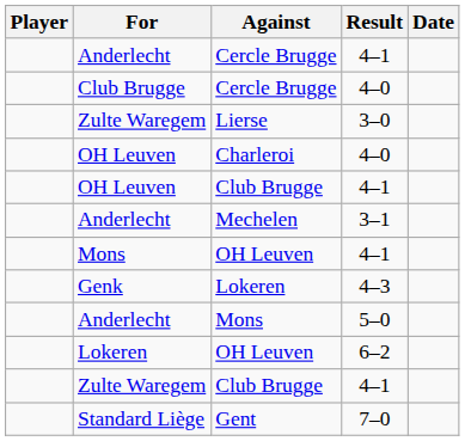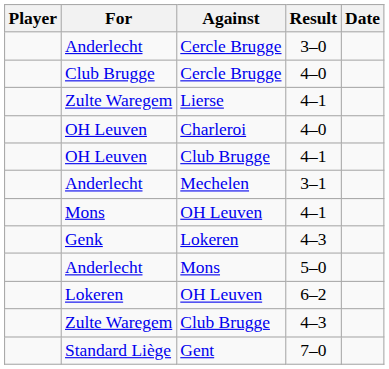Anderlecht / Cercle Brugge | Result: 4–1 -> 3–0
Lierse | Result: 3–0 -> 4–1
Zulte Waregem / Club Brugge | Result: 4–1 -> 4–3
